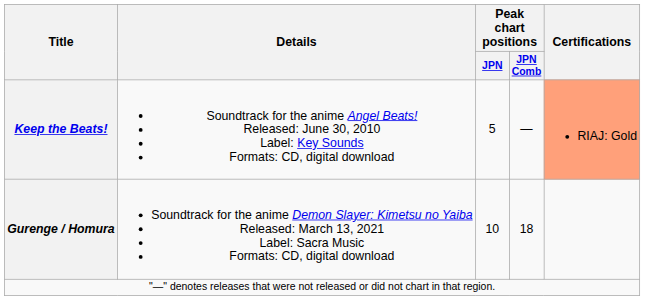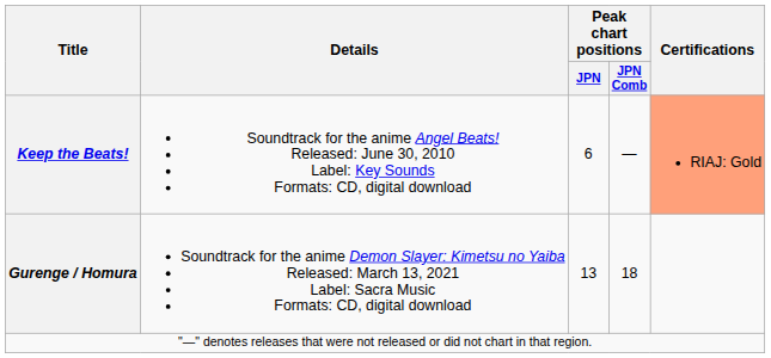Keep the Beats! | Peak chart positions / JPN: 5 -> 6
Gurenge / Homura | Peak chart positions / JPN: 10 -> 13
